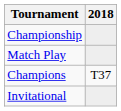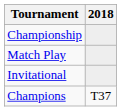rows swapped: Invitational <-> Champions
